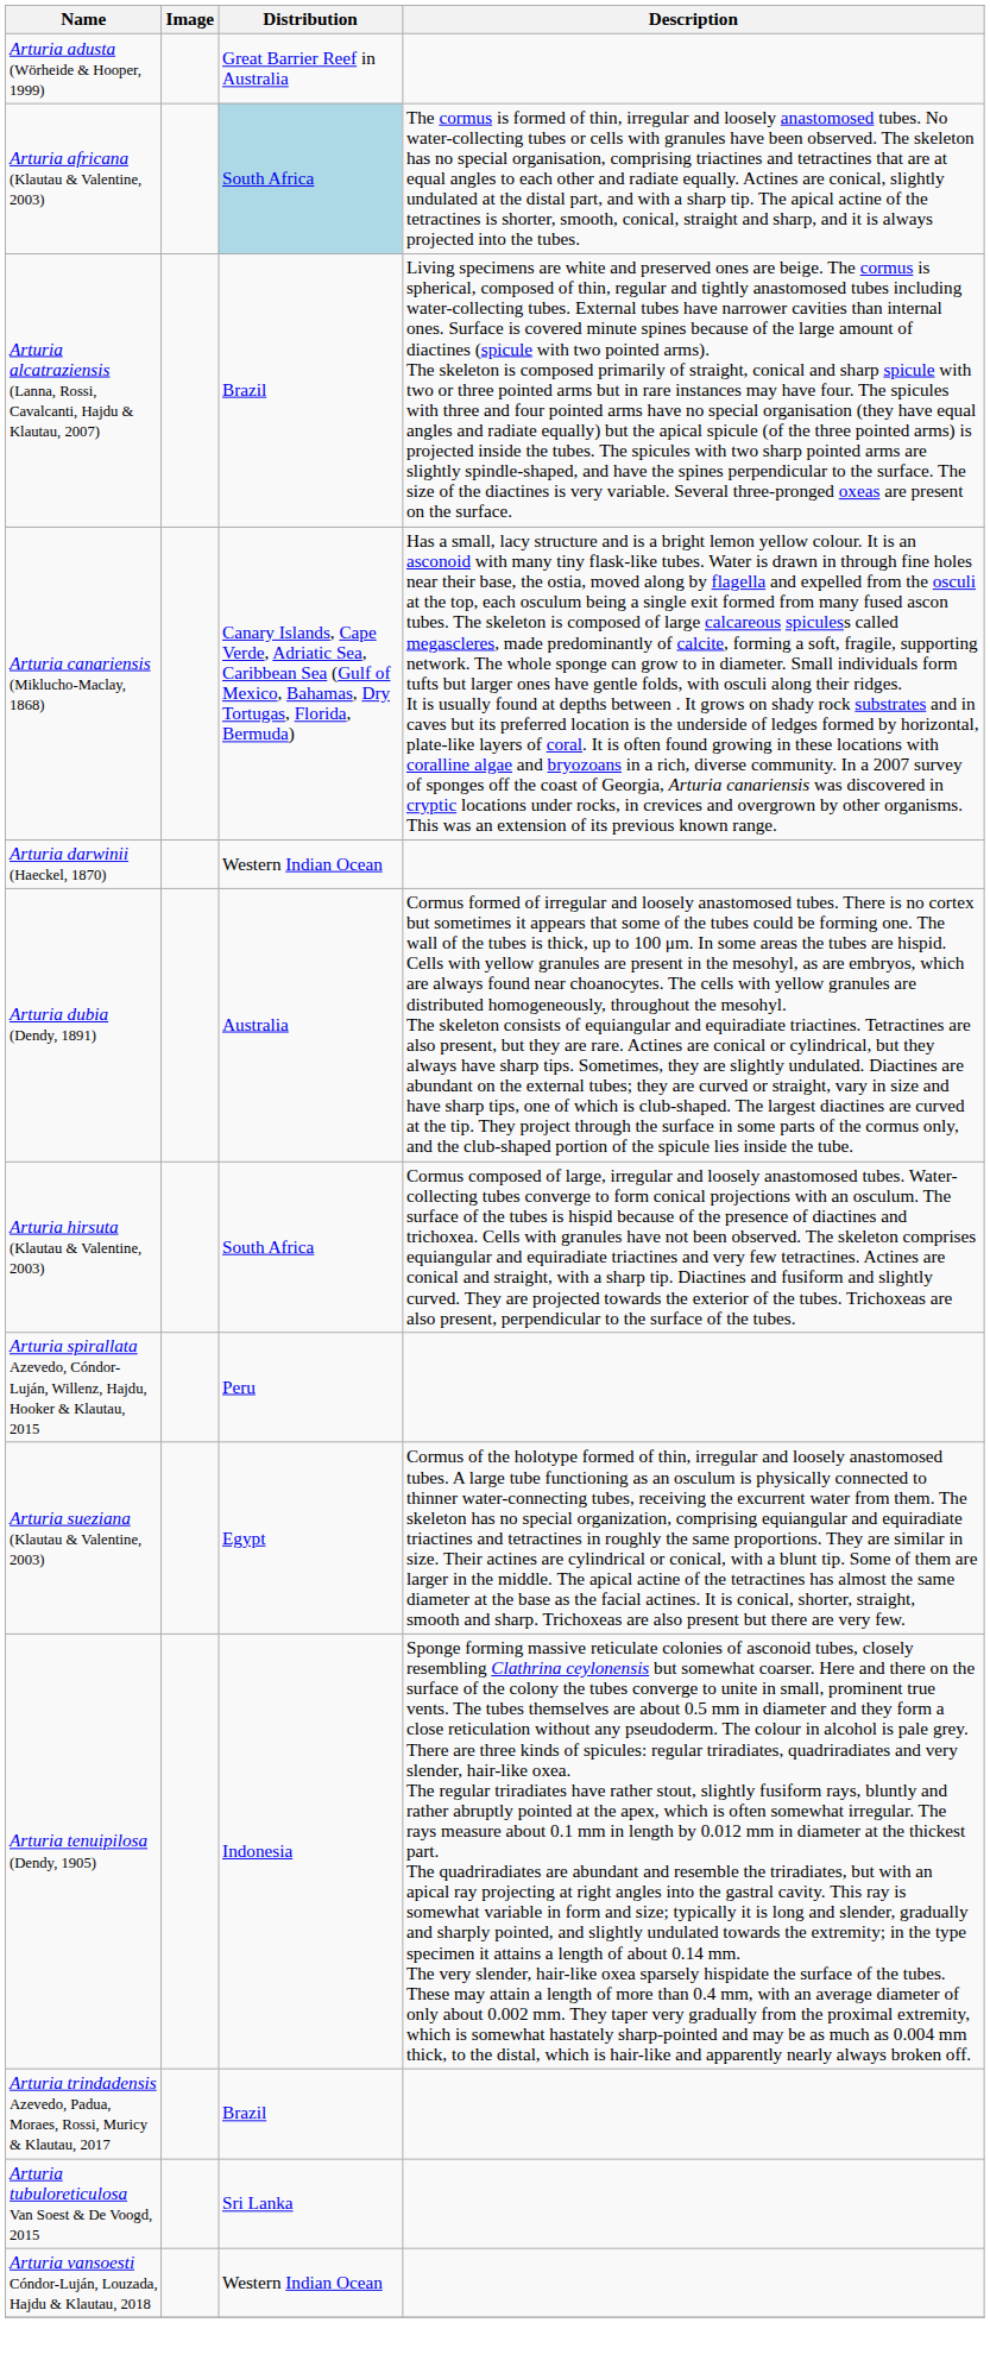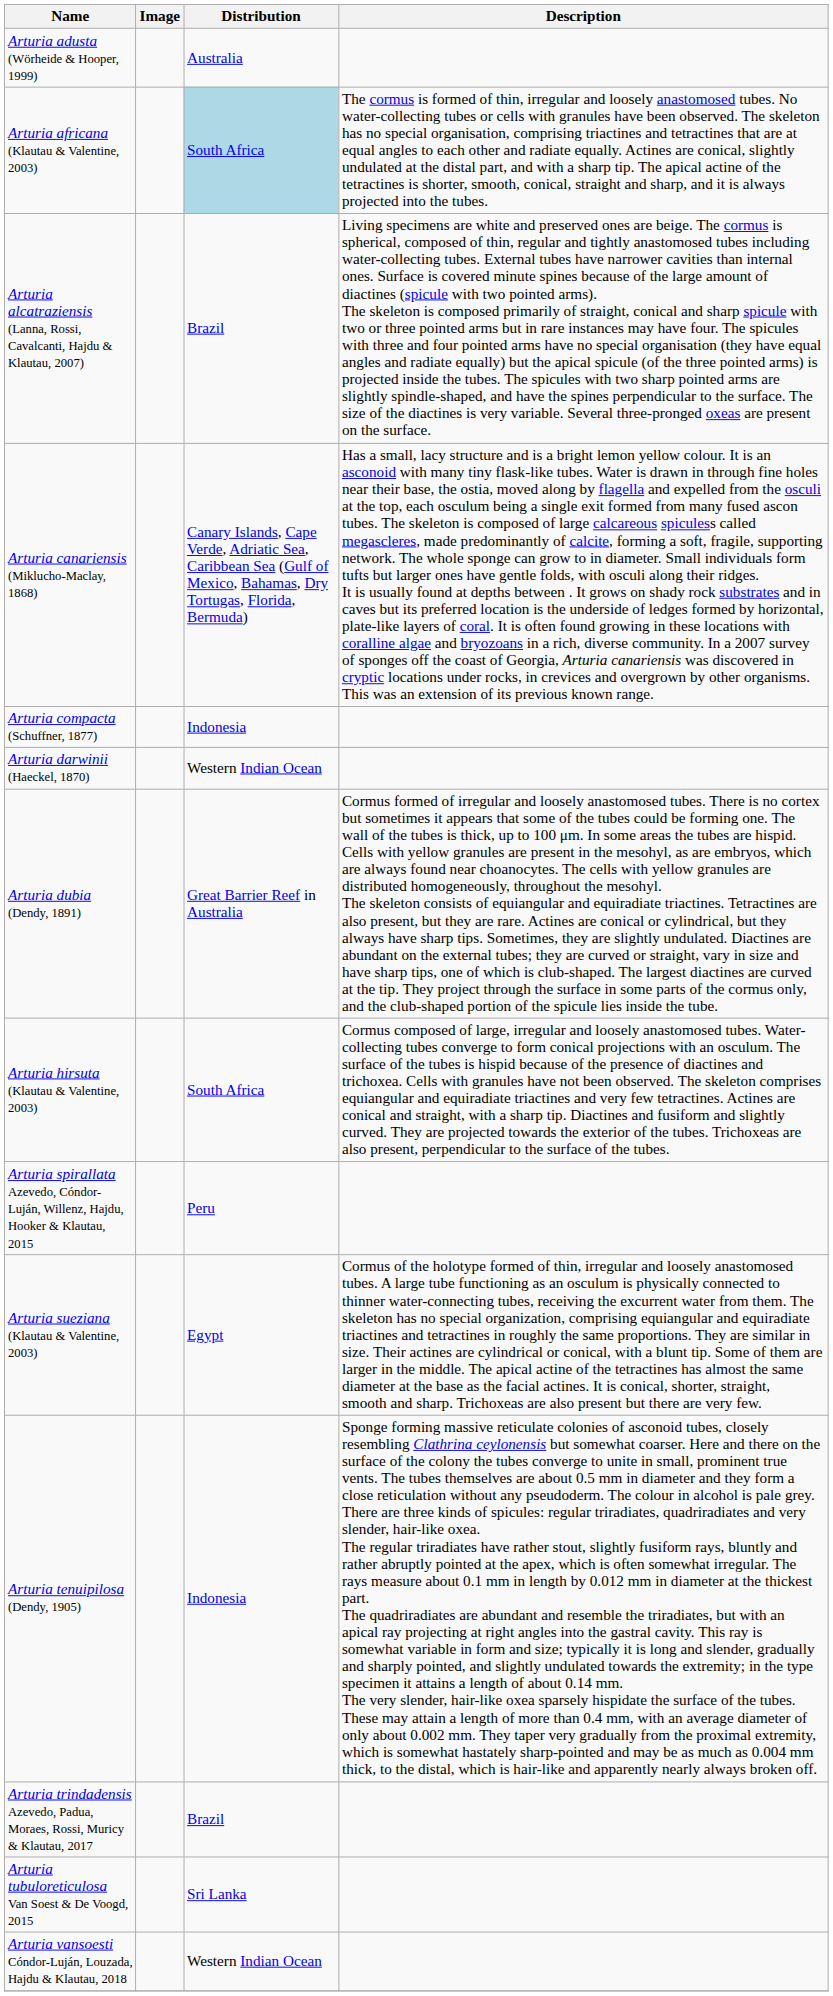Arturia adusta (Wörheide & Hooper, 1999) | Distribution: Great Barrier Reef in Australia -> Australia
+ row: Arturia compacta (Schuffner, 1877) | Indonesia
Arturia dubia (Dendy, 1891) | Distribution: Australia -> Great Barrier Reef in Australia
